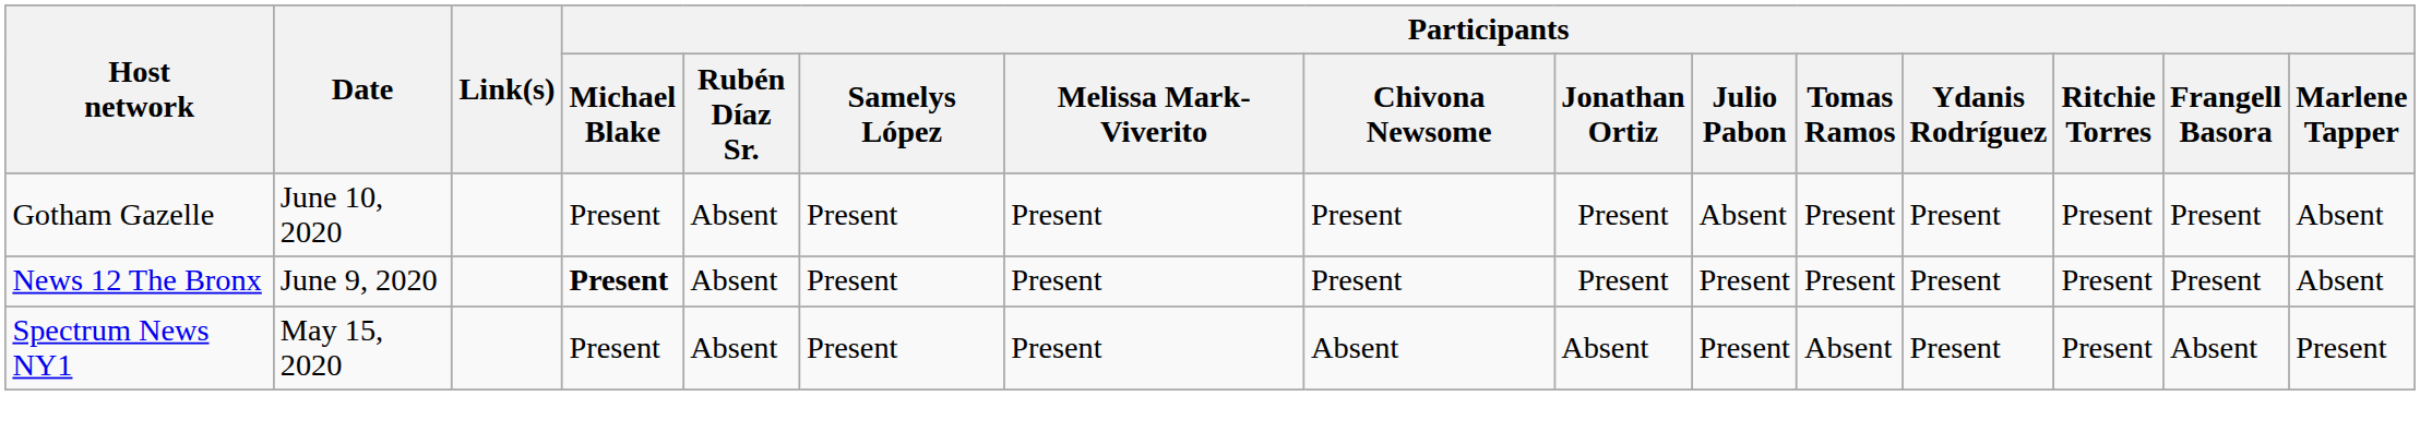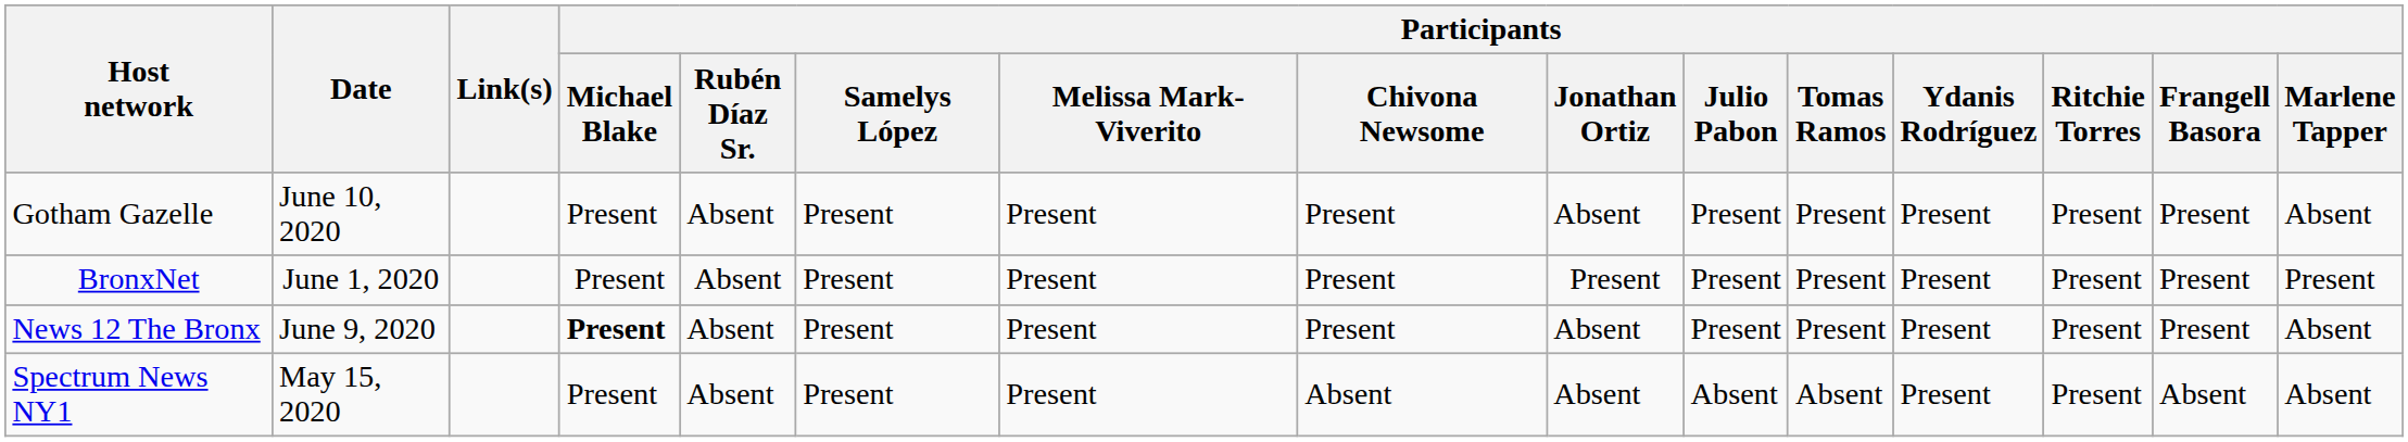Gotham Gazelle | Participants / Jonathan Ortiz: Present -> Absent
Gotham Gazelle | Participants / Julio Pabon: Absent -> Present
+ row: BronxNet | June 1, 2020 | Present | Absent | Present | Present | Present | Present | Present | Present | Present | Present | Present | Present
News 12 The Bronx | Participants / Jonathan Ortiz: Present -> Absent
Spectrum News NY1 | Participants / Julio Pabon: Present -> Absent
Spectrum News NY1 | Participants / Marlene Tapper: Present -> Absent
